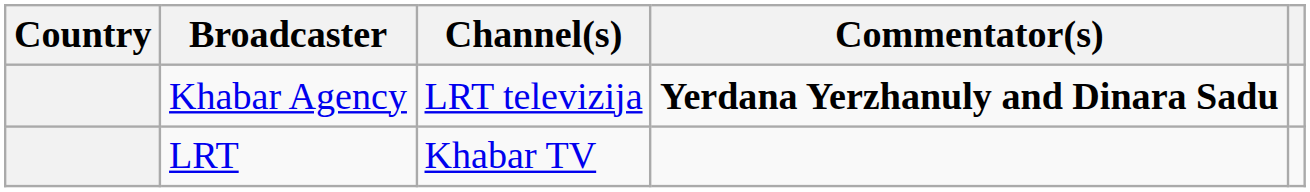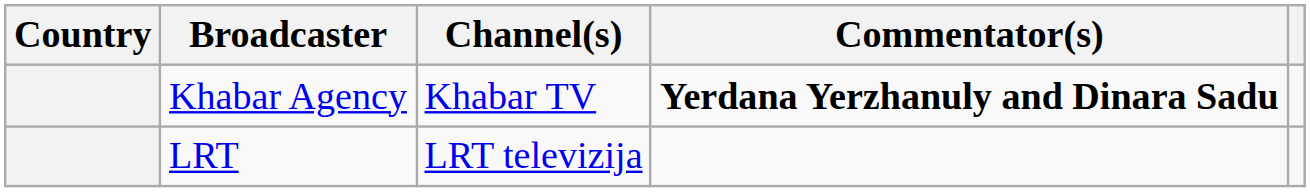Khabar Agency | Channel(s): LRT televizija -> Khabar TV
LRT | Channel(s): Khabar TV -> LRT televizija
